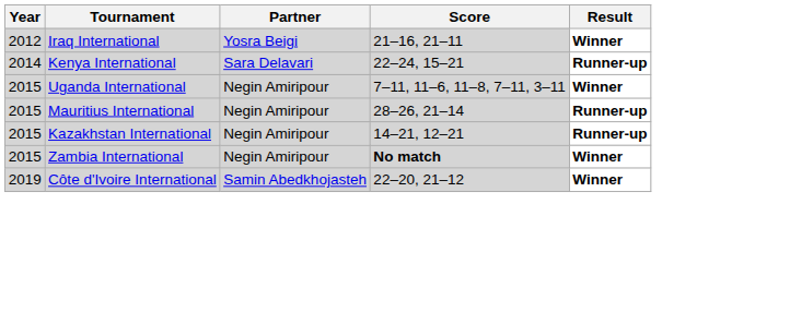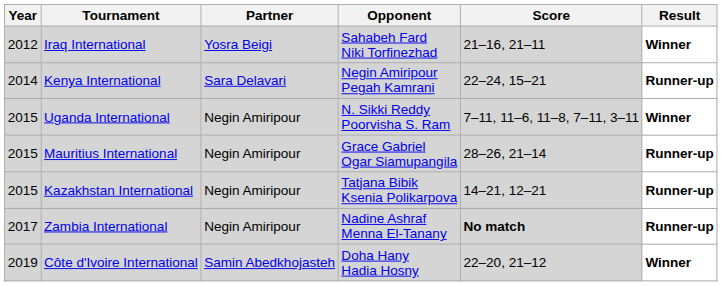+ column: Opponent | Sahabeh Fard Niki Torfinezhad | Negin Amiripour Pegah Kamrani | N. Sikki Reddy Poorvisha S. Ram | Grace Gabriel Ogar Siamupangila | Tatjana Bibik Ksenia Polikarpova | Nadine Ashraf Menna El-Tanany | Doha Hany Hadia Hosny
Zambia International | Year: 2015 -> 2017
Zambia International | Result: Winner -> Runner-up
